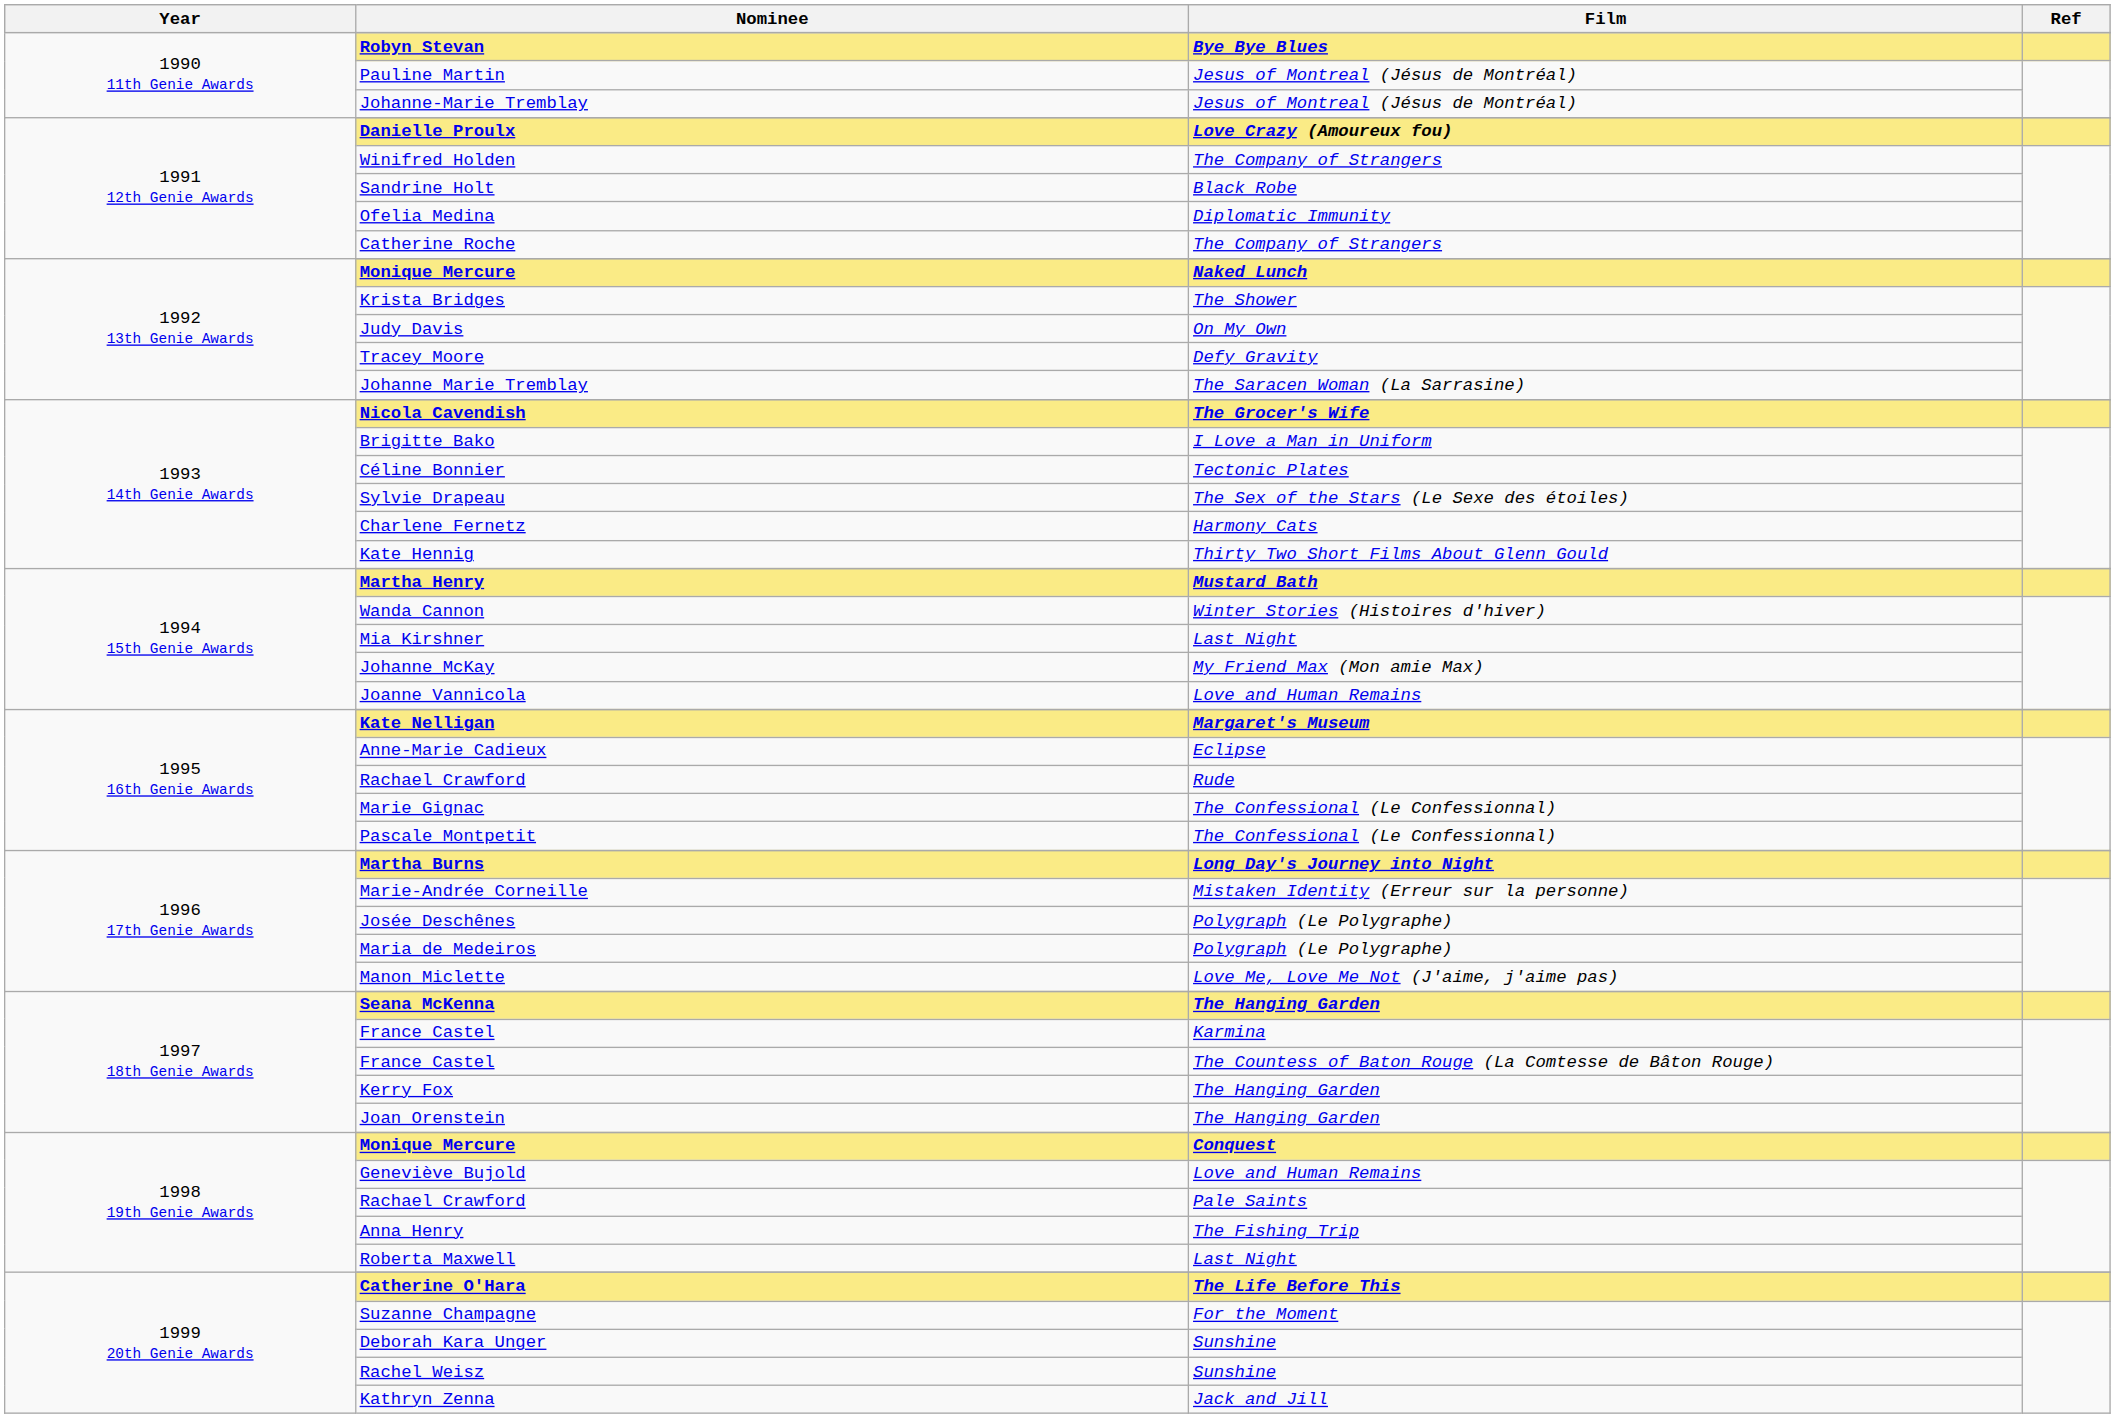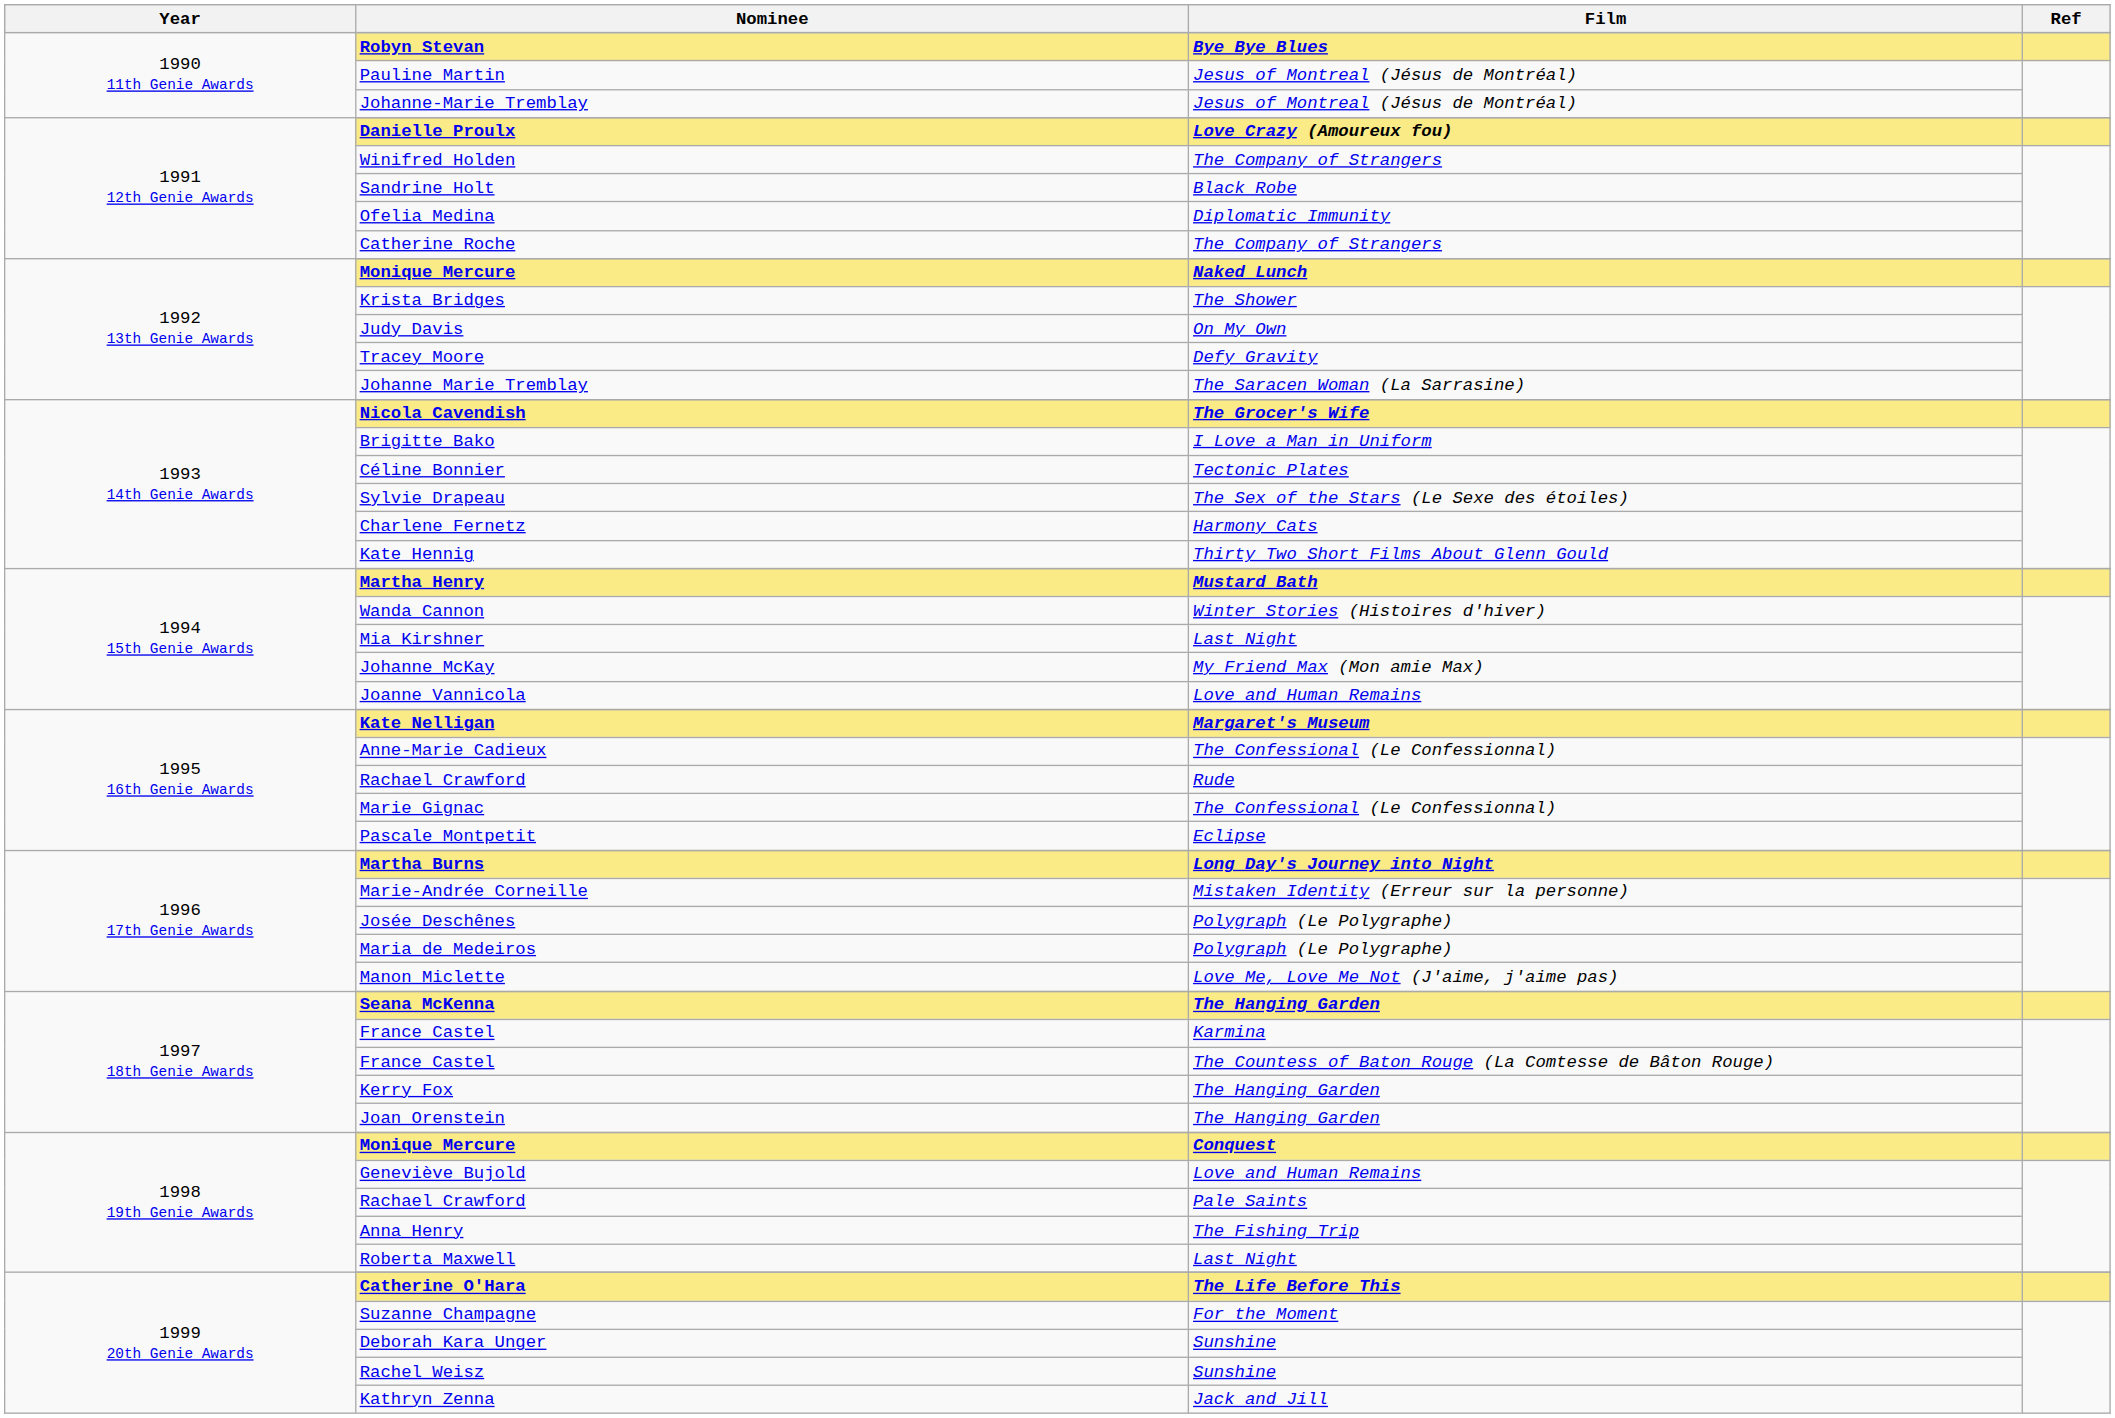Anne-Marie Cadieux | Film: Eclipse -> The Confessional (Le Confessionnal)
Pascale Montpetit | Film: The Confessional (Le Confessionnal) -> Eclipse
